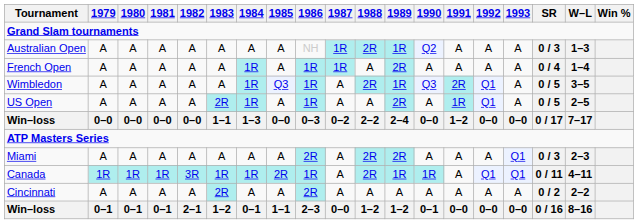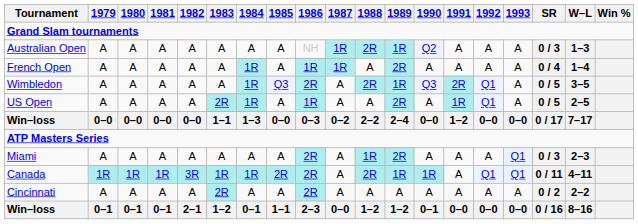Wimbledon | 1986: 1R -> 2R
Miami | 1988: 2R -> 1R
Canada | 1986: 1R -> 2R
